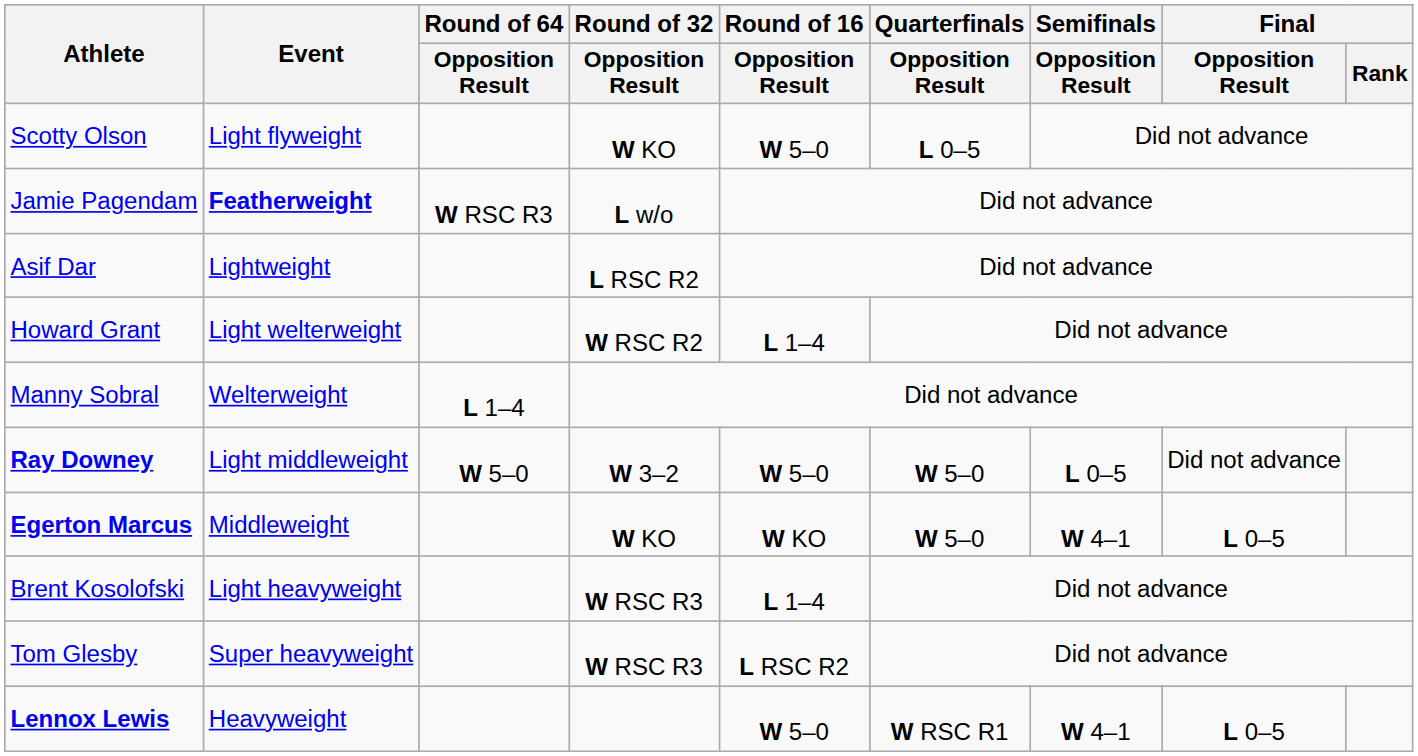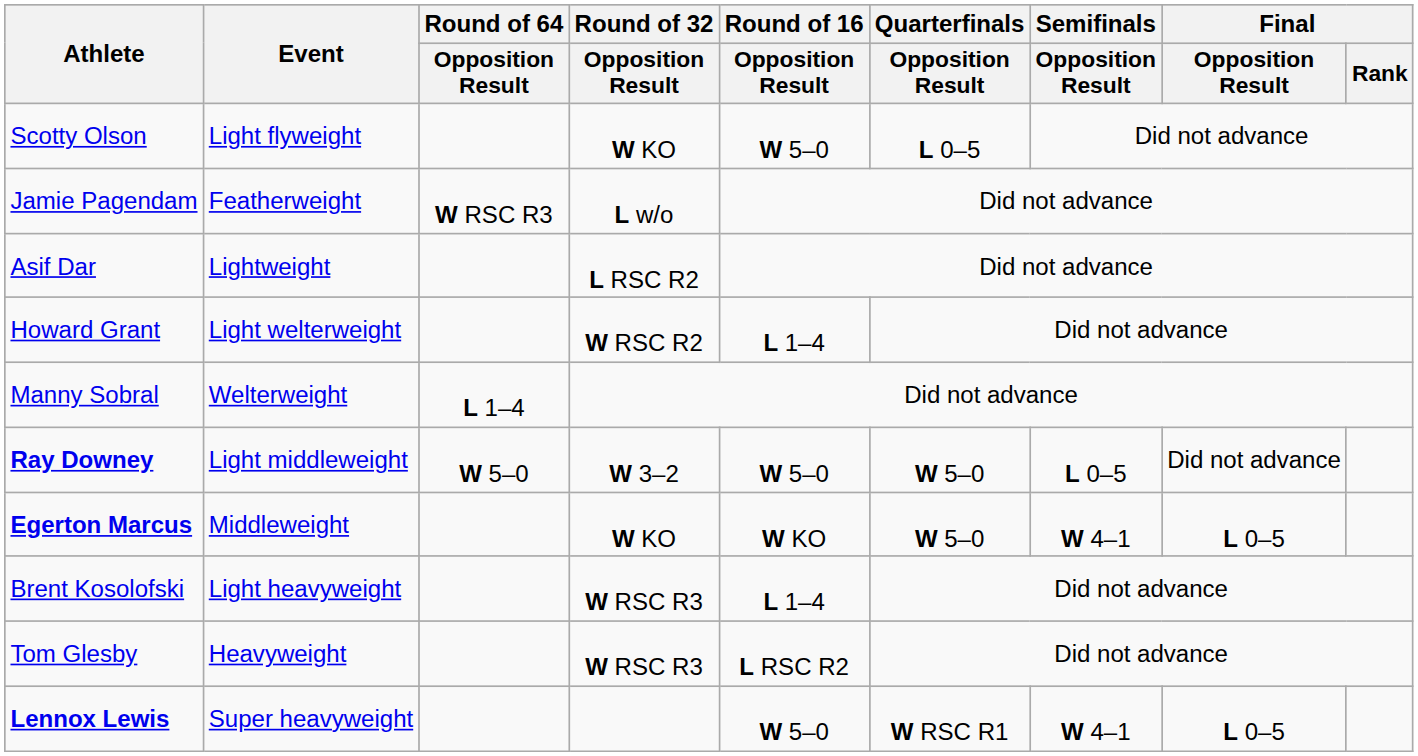Jamie Pagendam | Event: bold -> normal
Tom Glesby | Event: Super heavyweight -> Heavyweight
Lennox Lewis | Event: Heavyweight -> Super heavyweight
